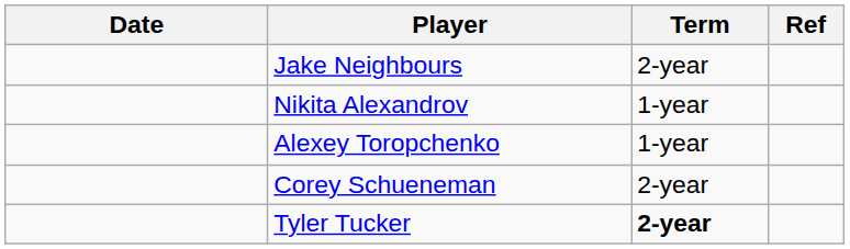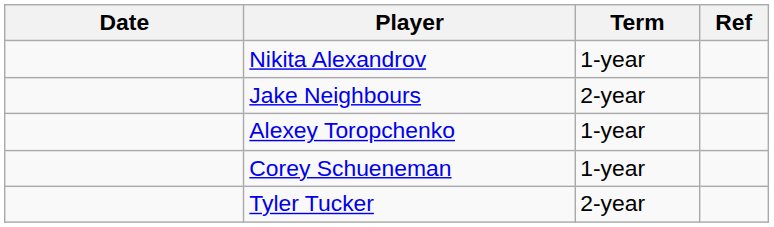rows swapped: Nikita Alexandrov <-> Jake Neighbours
Corey Schueneman | Term: 2-year -> 1-year
Tyler Tucker | Term: bold -> normal
